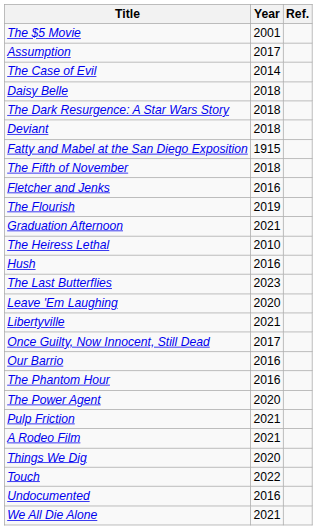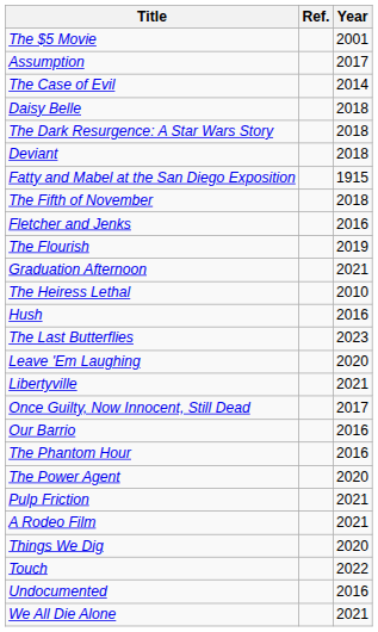columns swapped: Year <-> Ref.
